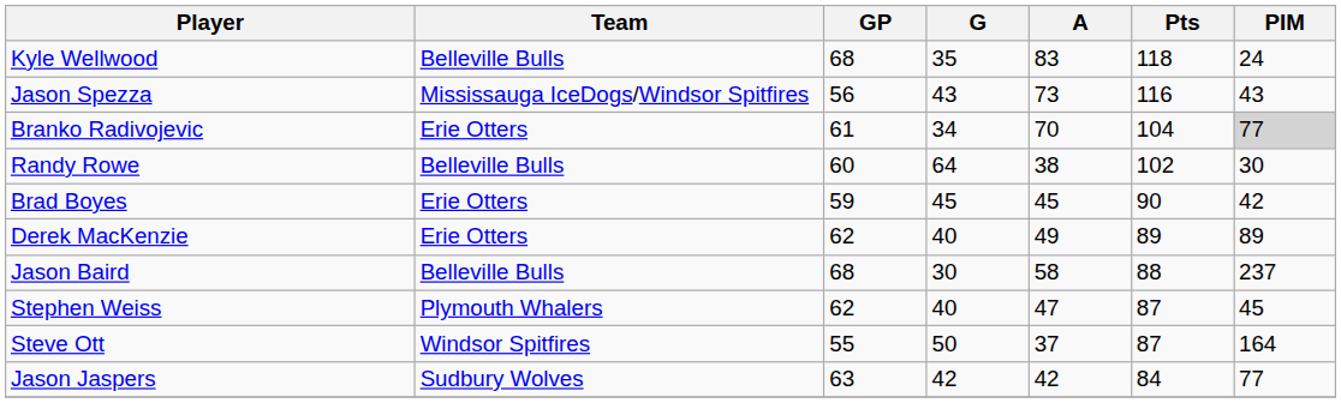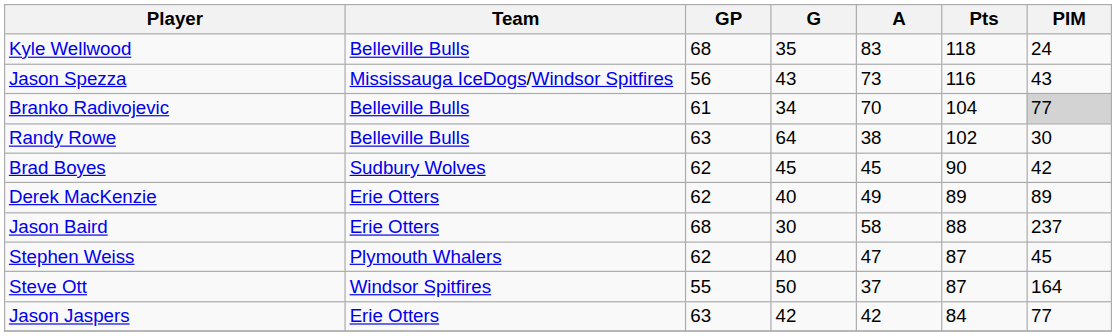Branko Radivojevic | Team: Erie Otters -> Belleville Bulls
Randy Rowe | GP: 60 -> 63
Brad Boyes | Team: Erie Otters -> Sudbury Wolves
Brad Boyes | GP: 59 -> 62
Jason Baird | Team: Belleville Bulls -> Erie Otters
Jason Jaspers | Team: Sudbury Wolves -> Erie Otters
